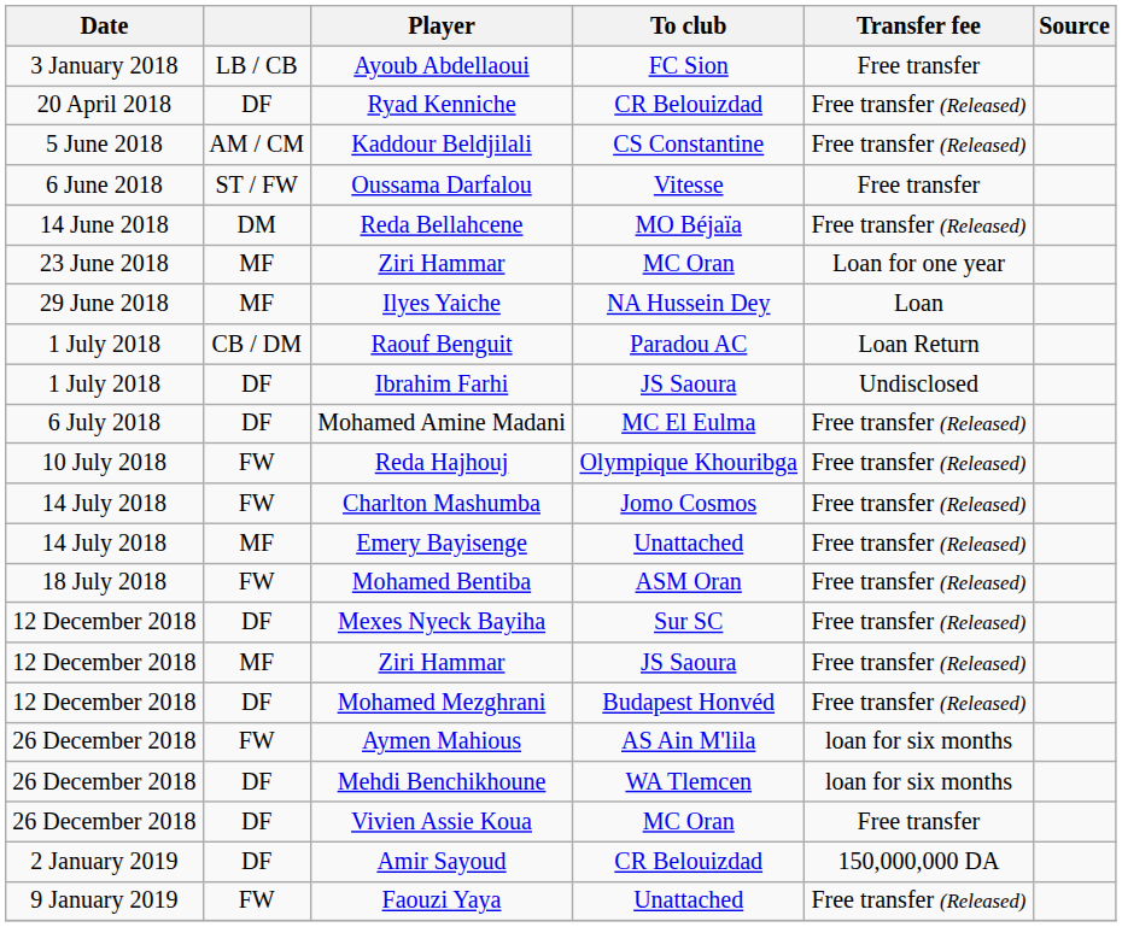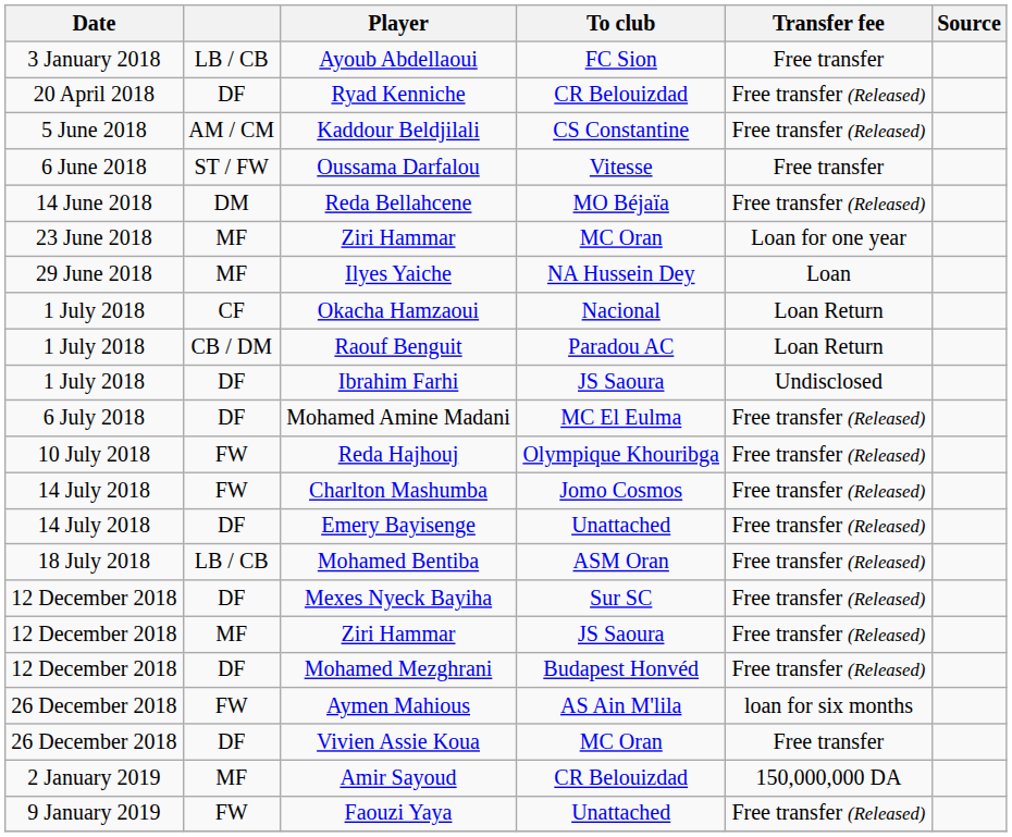+ row: 1 July 2018 | CF | Okacha Hamzaoui | Nacional | Loan Return
Emery Bayisenge | column 2: MF -> DF
Mohamed Bentiba | column 2: FW -> LB / CB
- row: 26 December 2018 | DF | Mehdi Benchikhoune | WA Tlemcen | loan for six months
Amir Sayoud | column 2: DF -> MF
